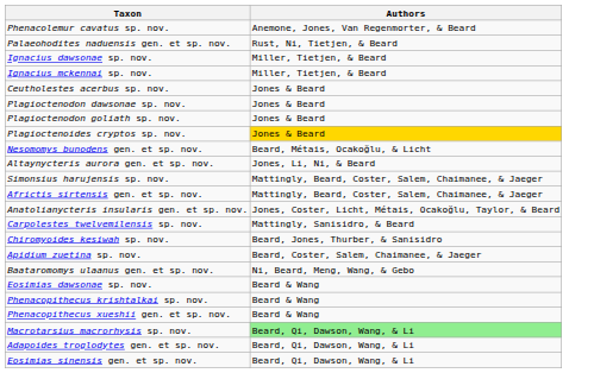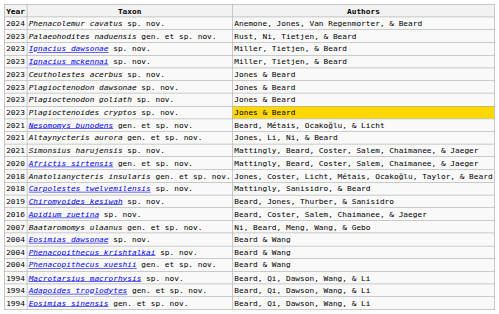+ column: Year | 2024 | 2023 | 2023 | 2023 | 2023 | 2023 | 2023 | 2023 | 2021 | 2021 | 2021 | 2020 | 2018 | 2018 | 2019 | 2016 | 2007 | 2004 | 2004 | 2004 | 1994 | 1994 | 1994
Macrotarsius macrorhysis sp. nov. | Authors: lightgreen background -> no background
